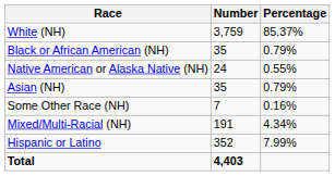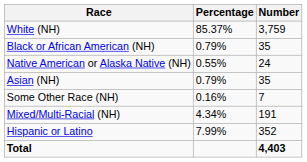columns swapped: Number <-> Percentage
